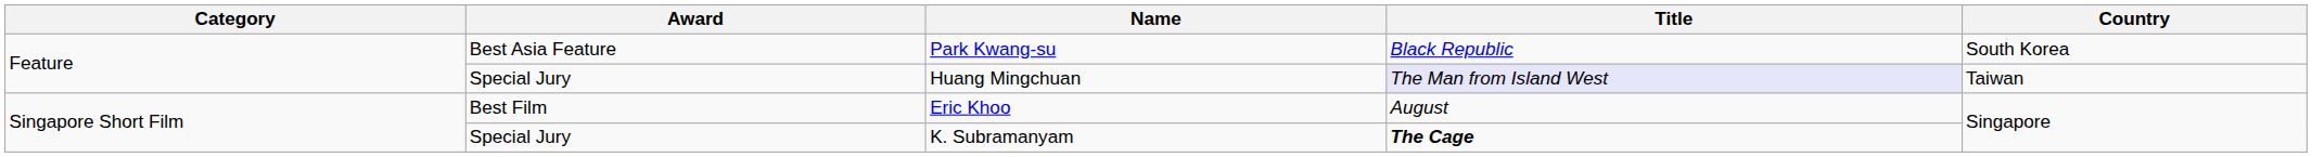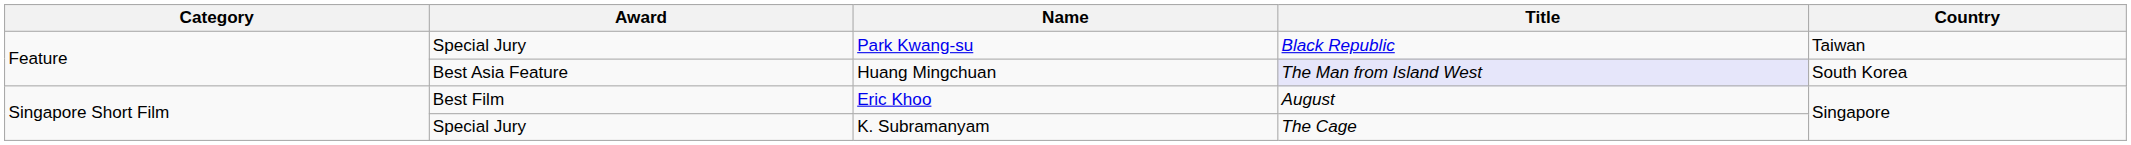Park Kwang-su | Award: Best Asia Feature -> Special Jury
Park Kwang-su | Country: South Korea -> Taiwan
Huang Mingchuan | Award: Special Jury -> Best Asia Feature
Huang Mingchuan | Country: Taiwan -> South Korea
K. Subramanyam | Title: bold -> normal
